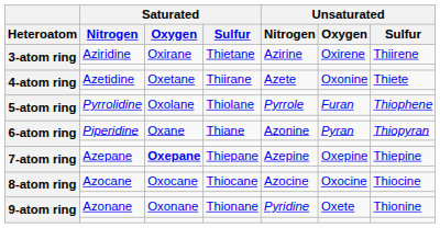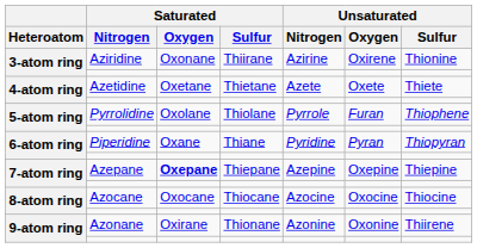Aziridine | Saturated / Oxygen: Oxirane -> Oxonane
Aziridine | Saturated / Sulfur: Thietane -> Thiirane
Aziridine | Unsaturated / Sulfur: Thiirene -> Thionine
Azetidine | Saturated / Sulfur: Thiirane -> Thietane
Azetidine | Unsaturated / Oxygen: Oxonine -> Oxete
Piperidine | Unsaturated / Nitrogen: Azonine -> Pyridine
Azonane | Saturated / Oxygen: Oxonane -> Oxirane
Azonane | Unsaturated / Nitrogen: Pyridine -> Azonine
Azonane | Unsaturated / Oxygen: Oxete -> Oxonine
Azonane | Unsaturated / Sulfur: Thionine -> Thiirene
